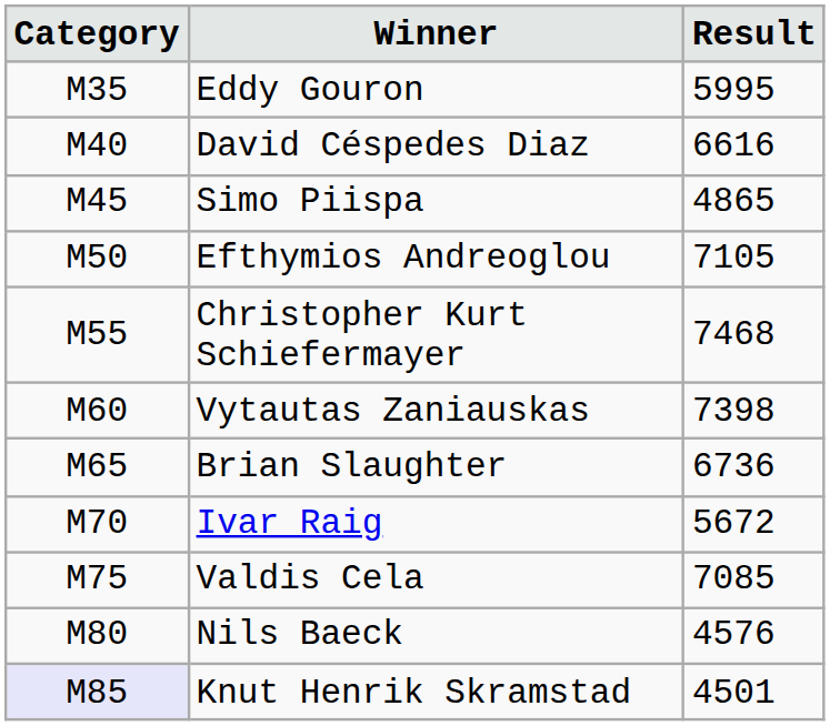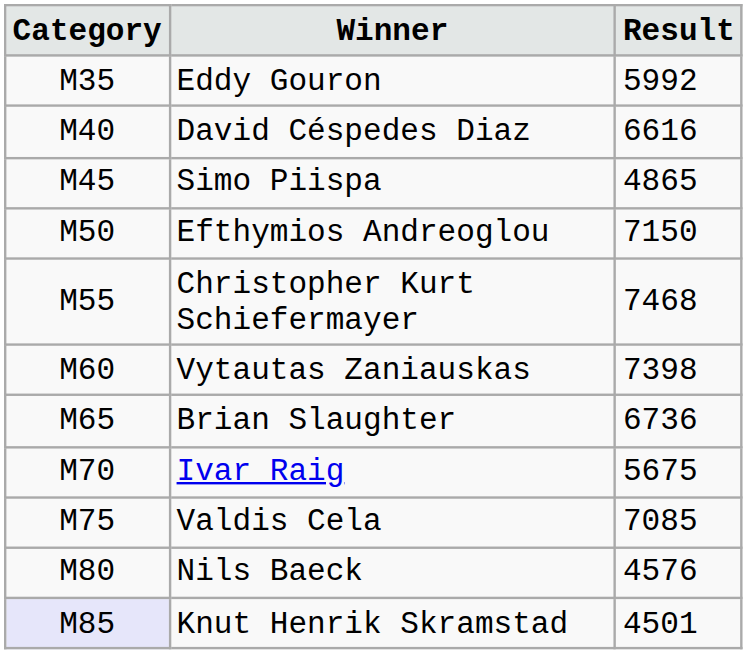Eddy Gouron | Result: 5995 -> 5992
Efthymios Andreoglou | Result: 7105 -> 7150
Ivar Raig | Result: 5672 -> 5675
